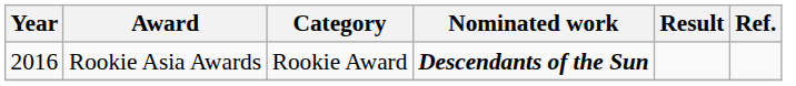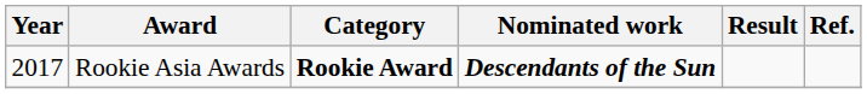Rookie Asia Awards | Year: 2016 -> 2017
Rookie Asia Awards | Category: normal -> bold
